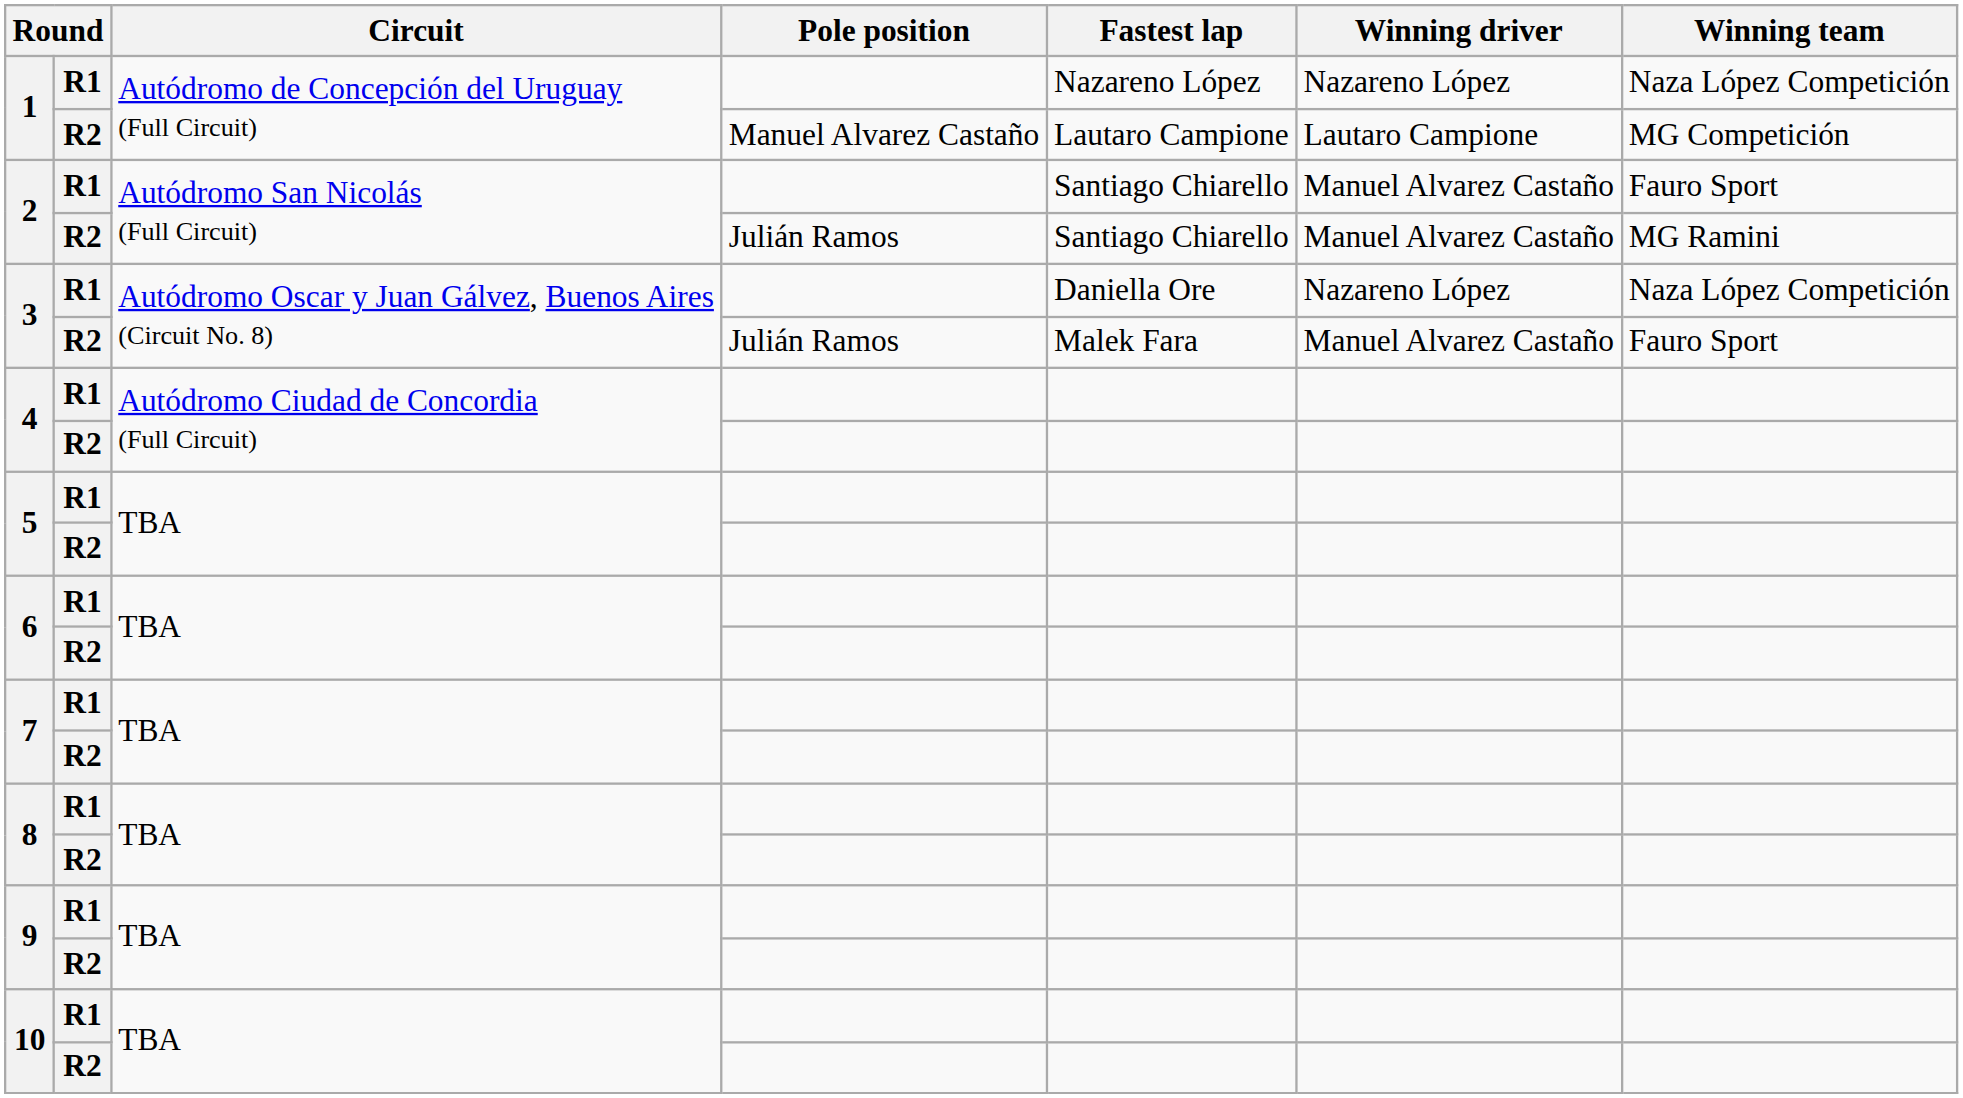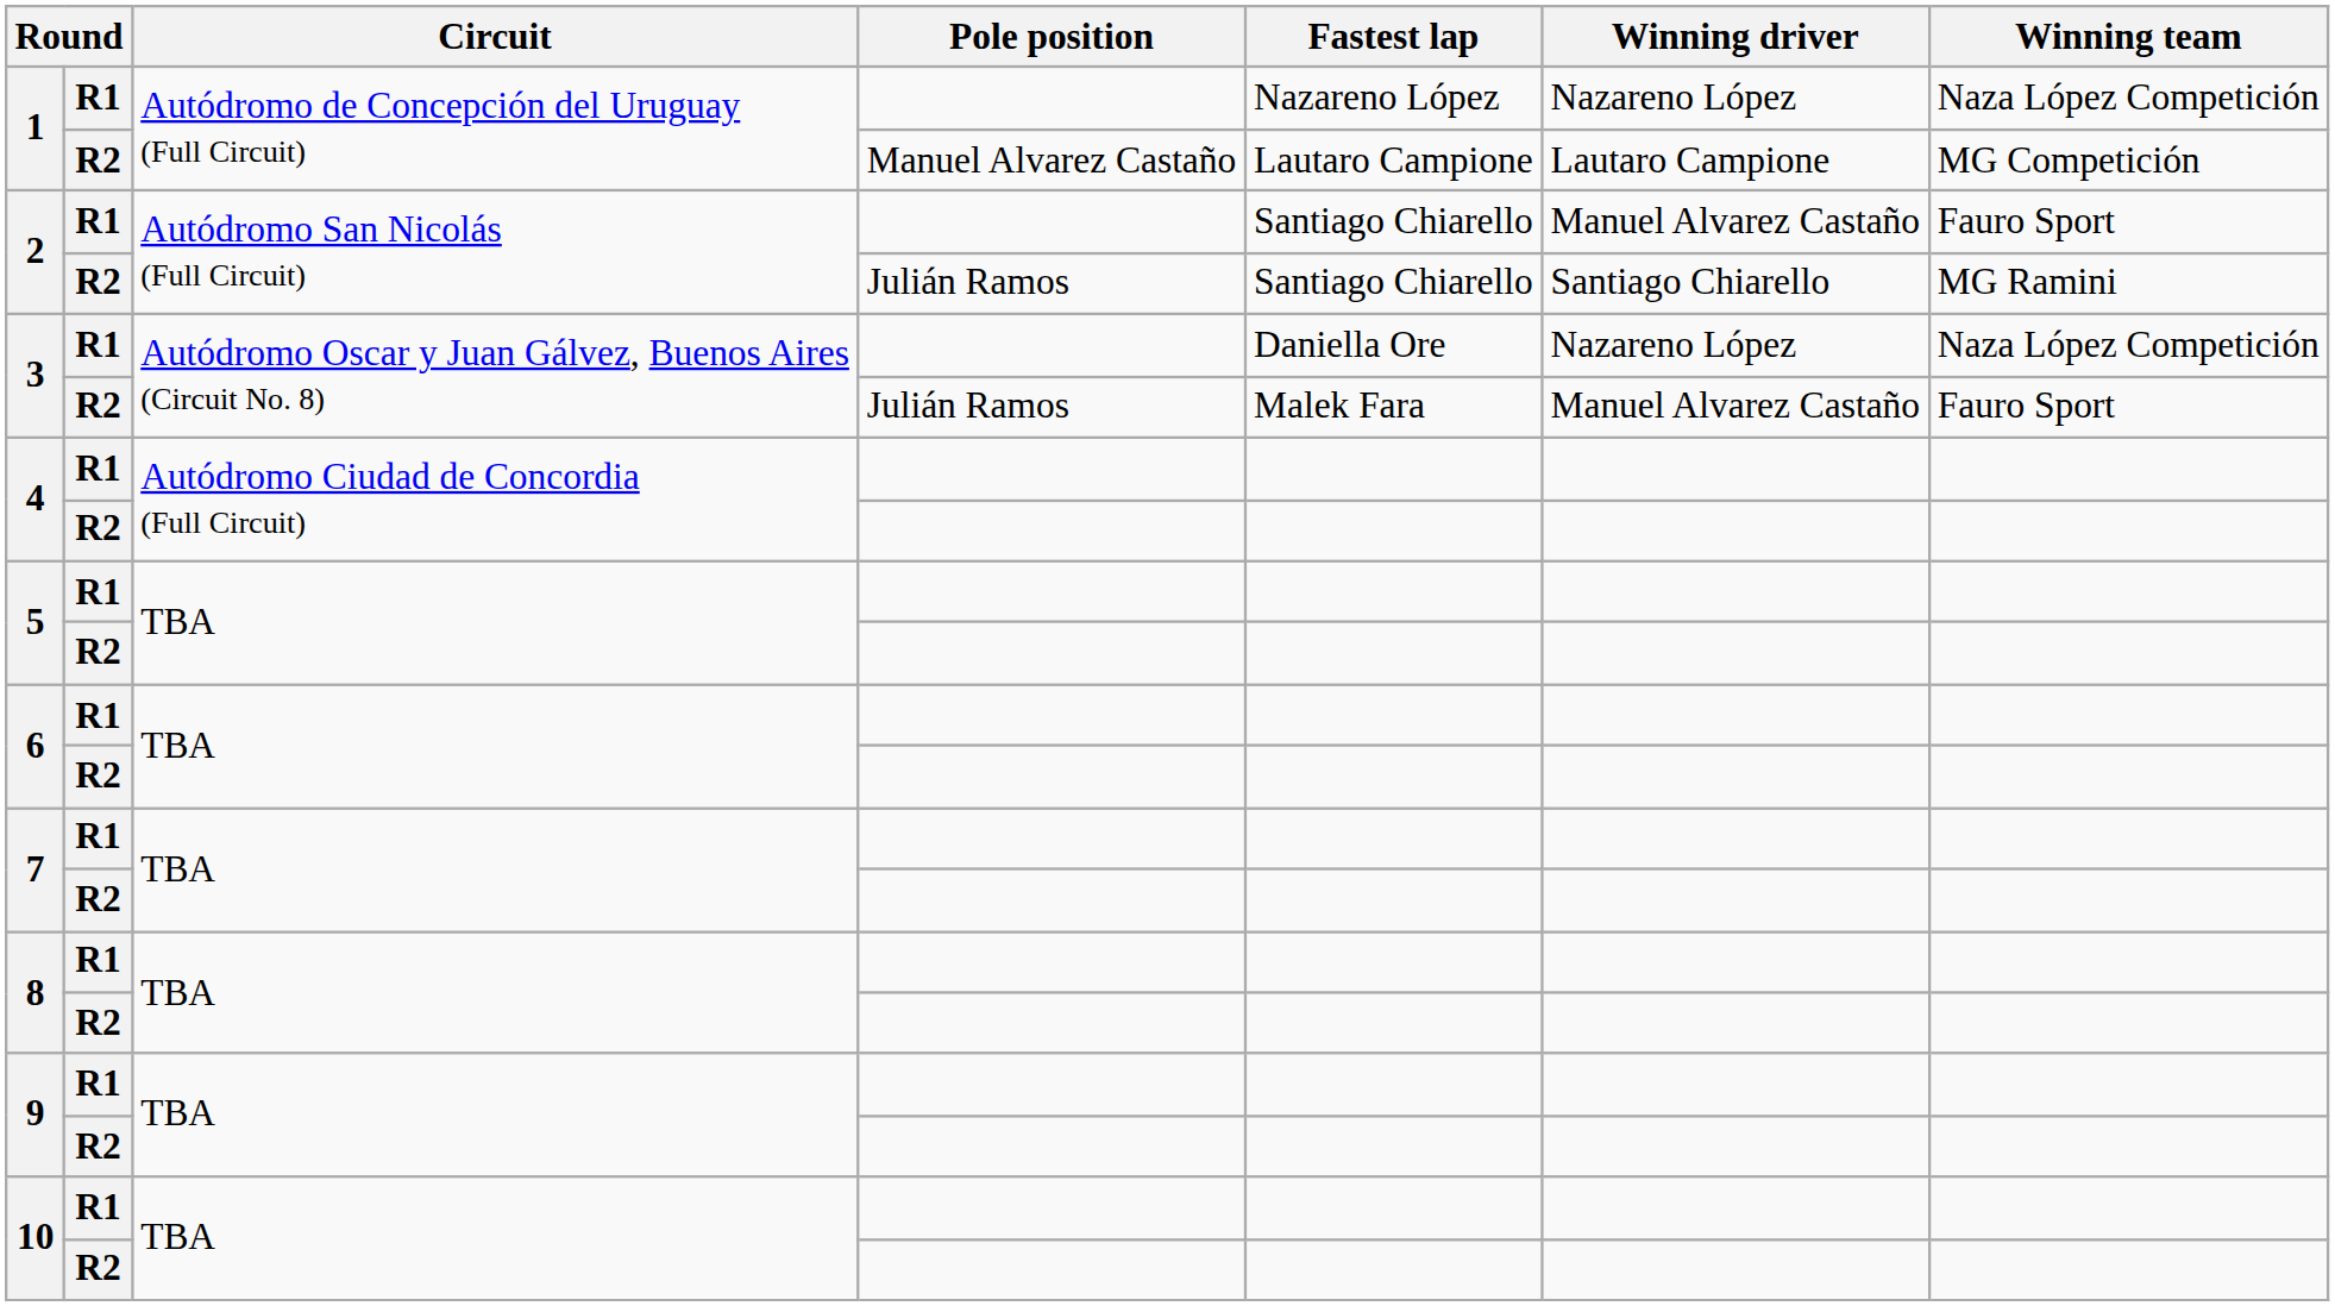2 / R2 | Winning driver: Manuel Alvarez Castaño -> Santiago Chiarello
